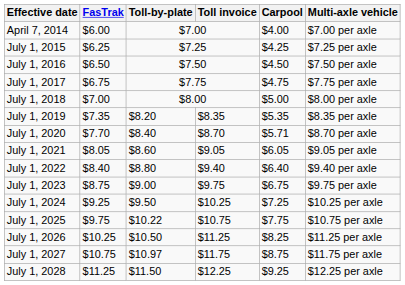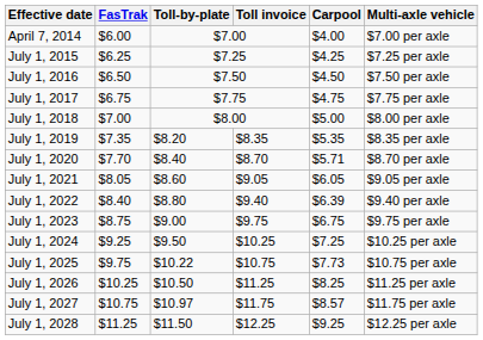July 1, 2022 | Carpool: $6.40 -> $6.39
July 1, 2025 | Carpool: $7.75 -> $7.73
July 1, 2027 | Carpool: $8.75 -> $8.57
